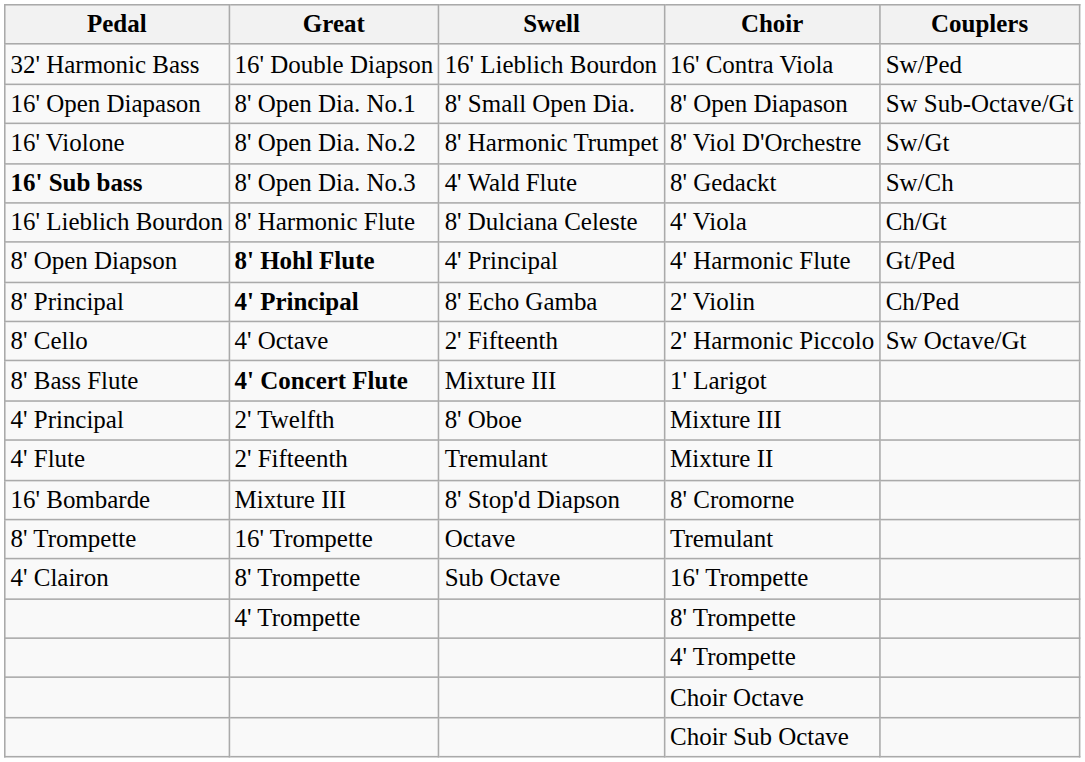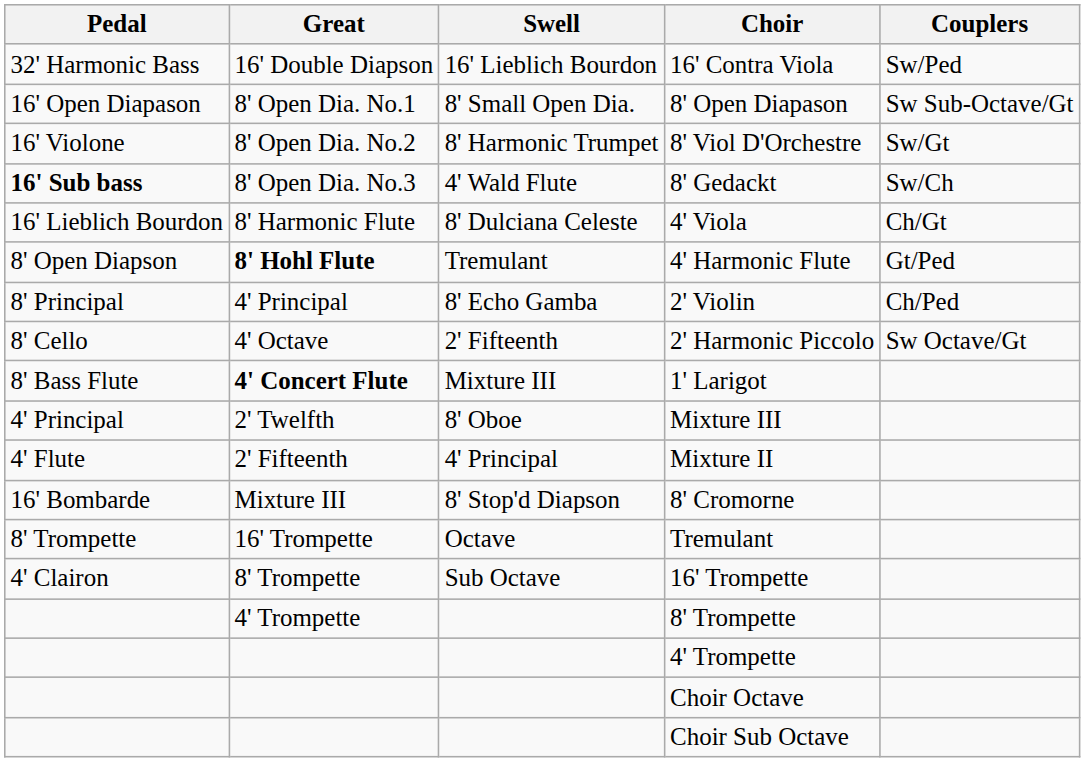4' Harmonic Flute | Swell: 4' Principal -> Tremulant
2' Violin | Great: bold -> normal
Mixture II | Swell: Tremulant -> 4' Principal
